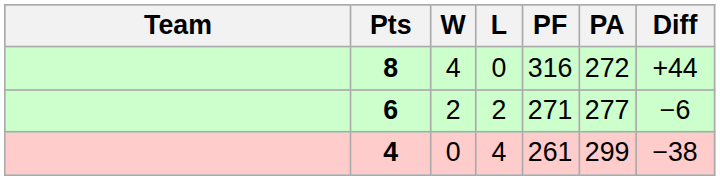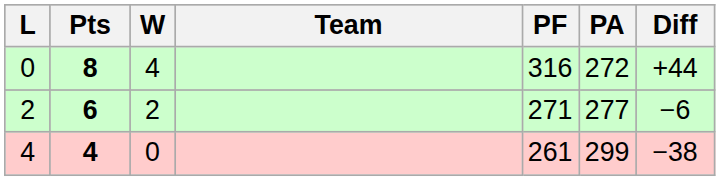columns swapped: Team <-> L
